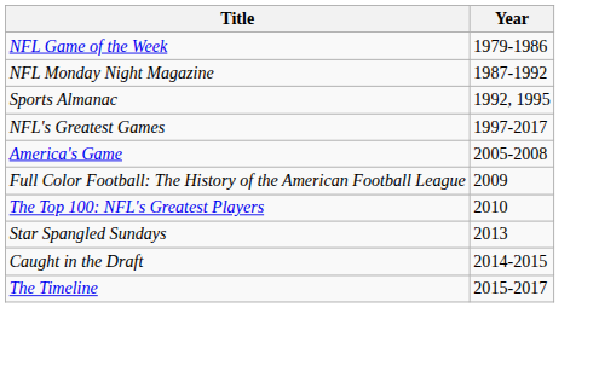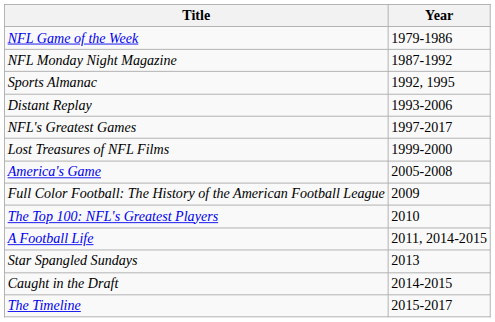+ row: Distant Replay | 1993-2006
+ row: Lost Treasures of NFL Films | 1999-2000
+ row: A Football Life | 2011, 2014-2015
